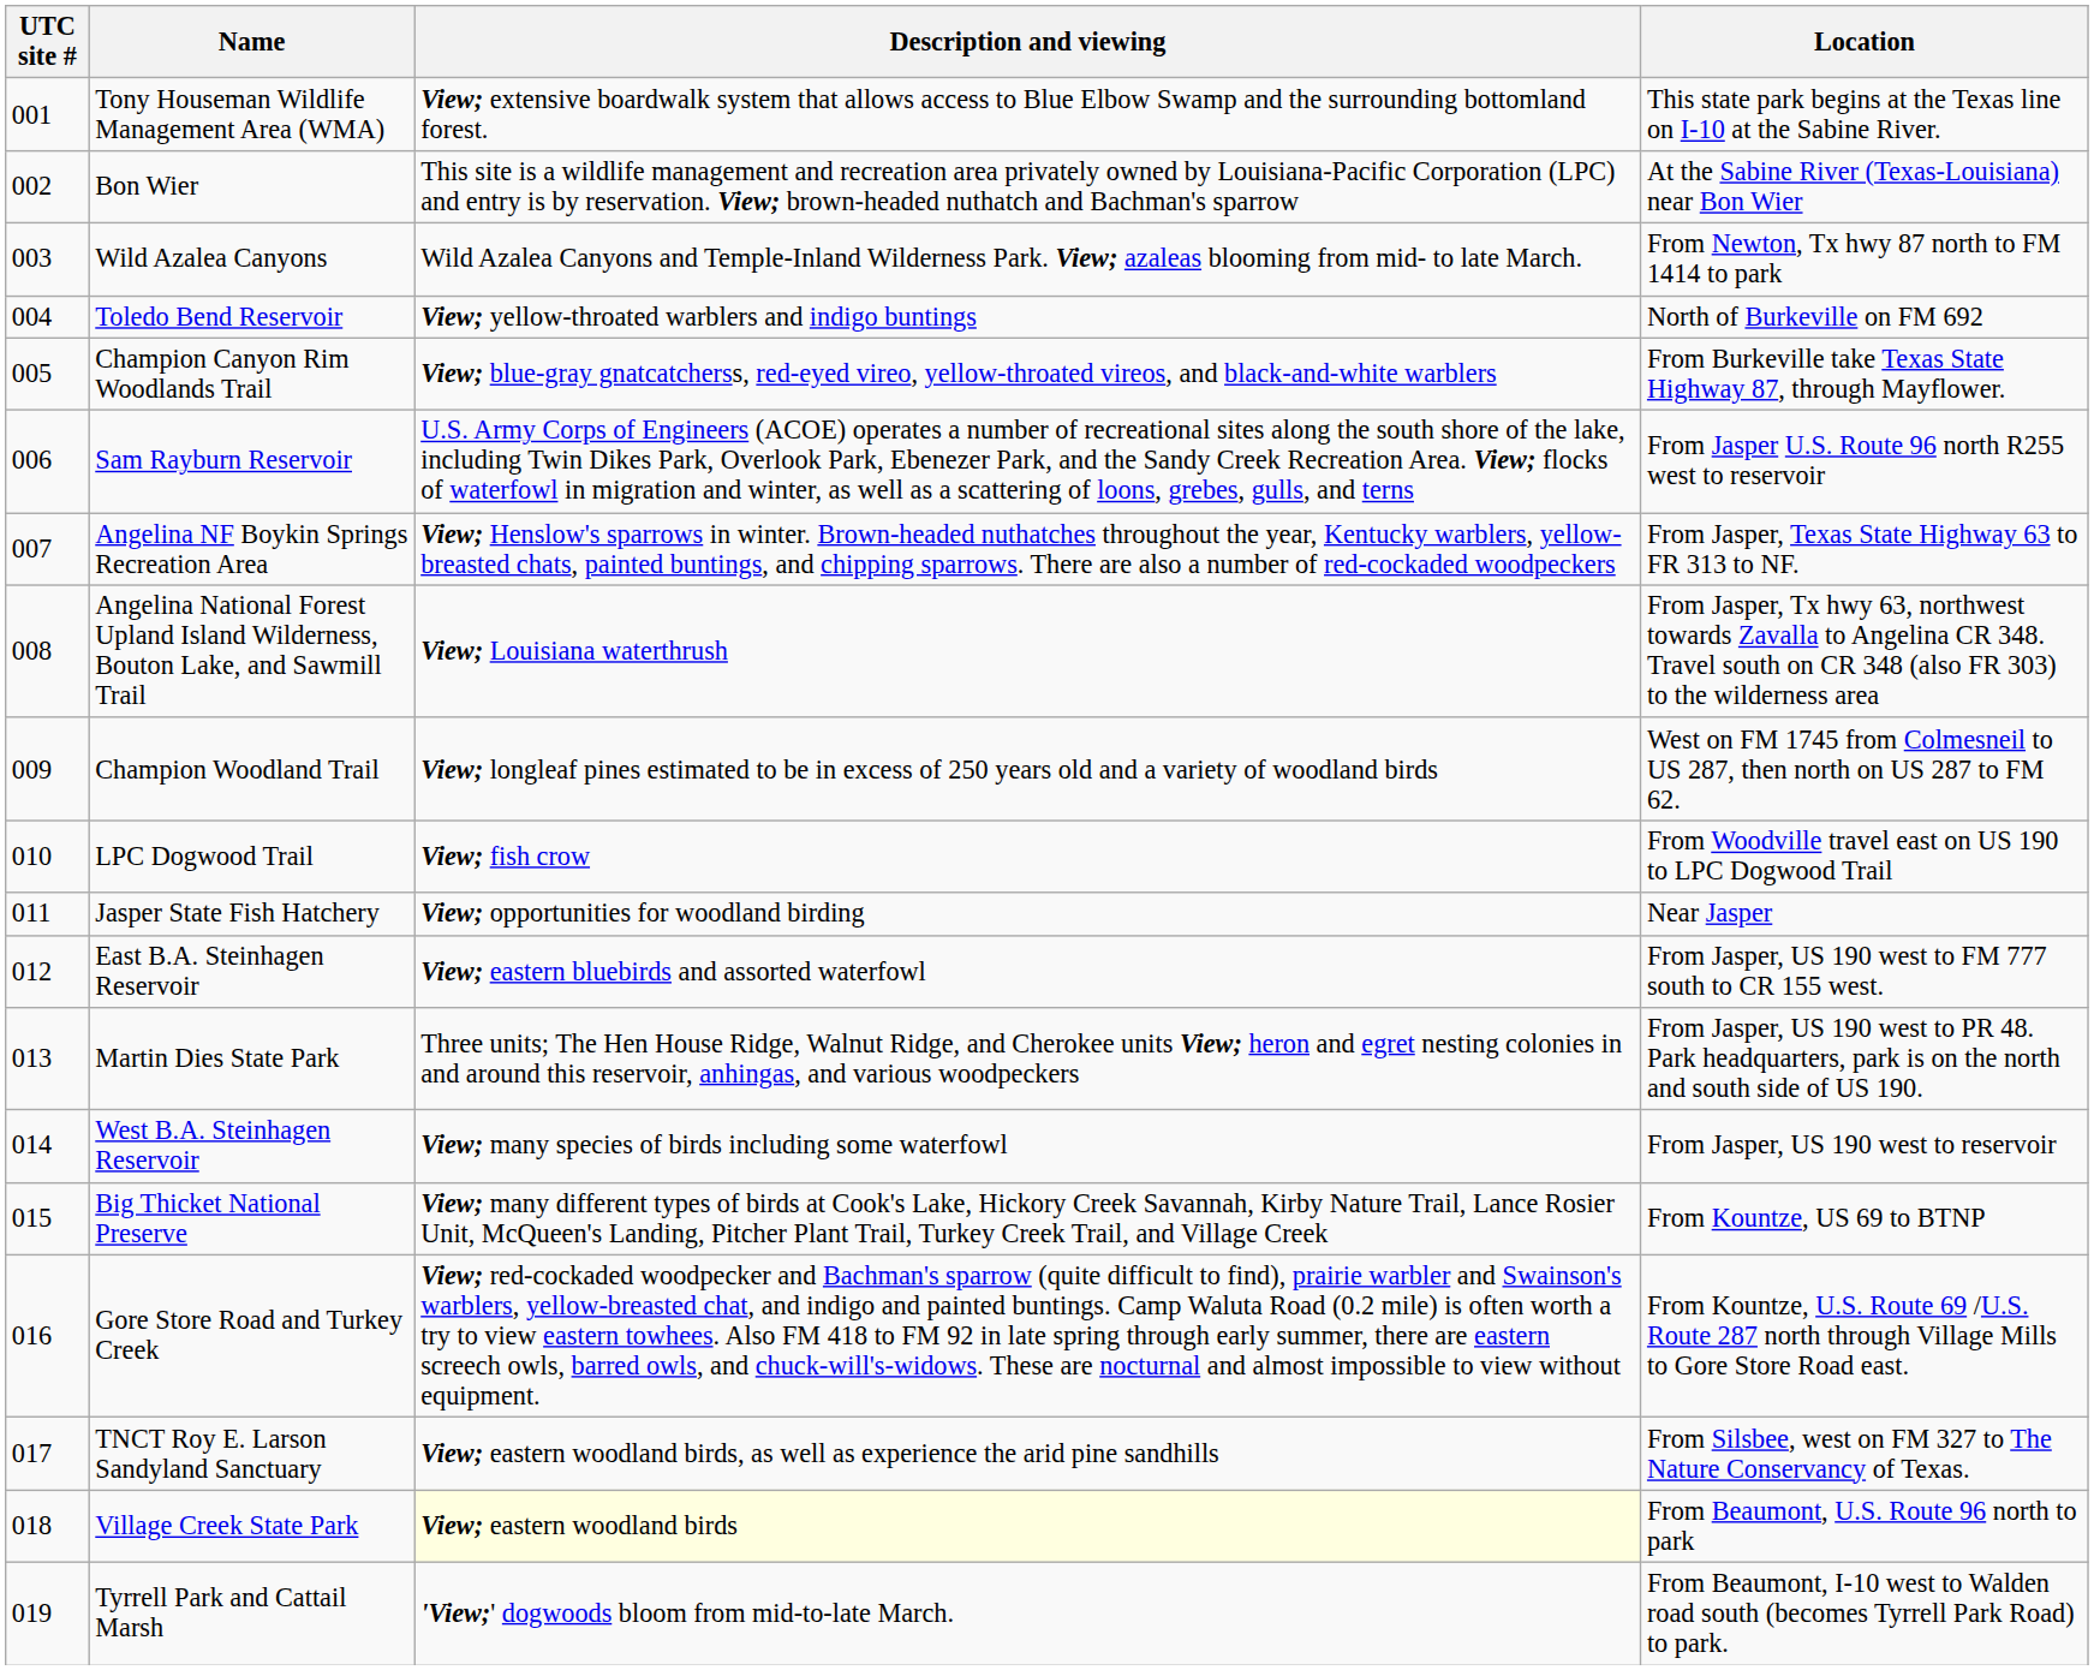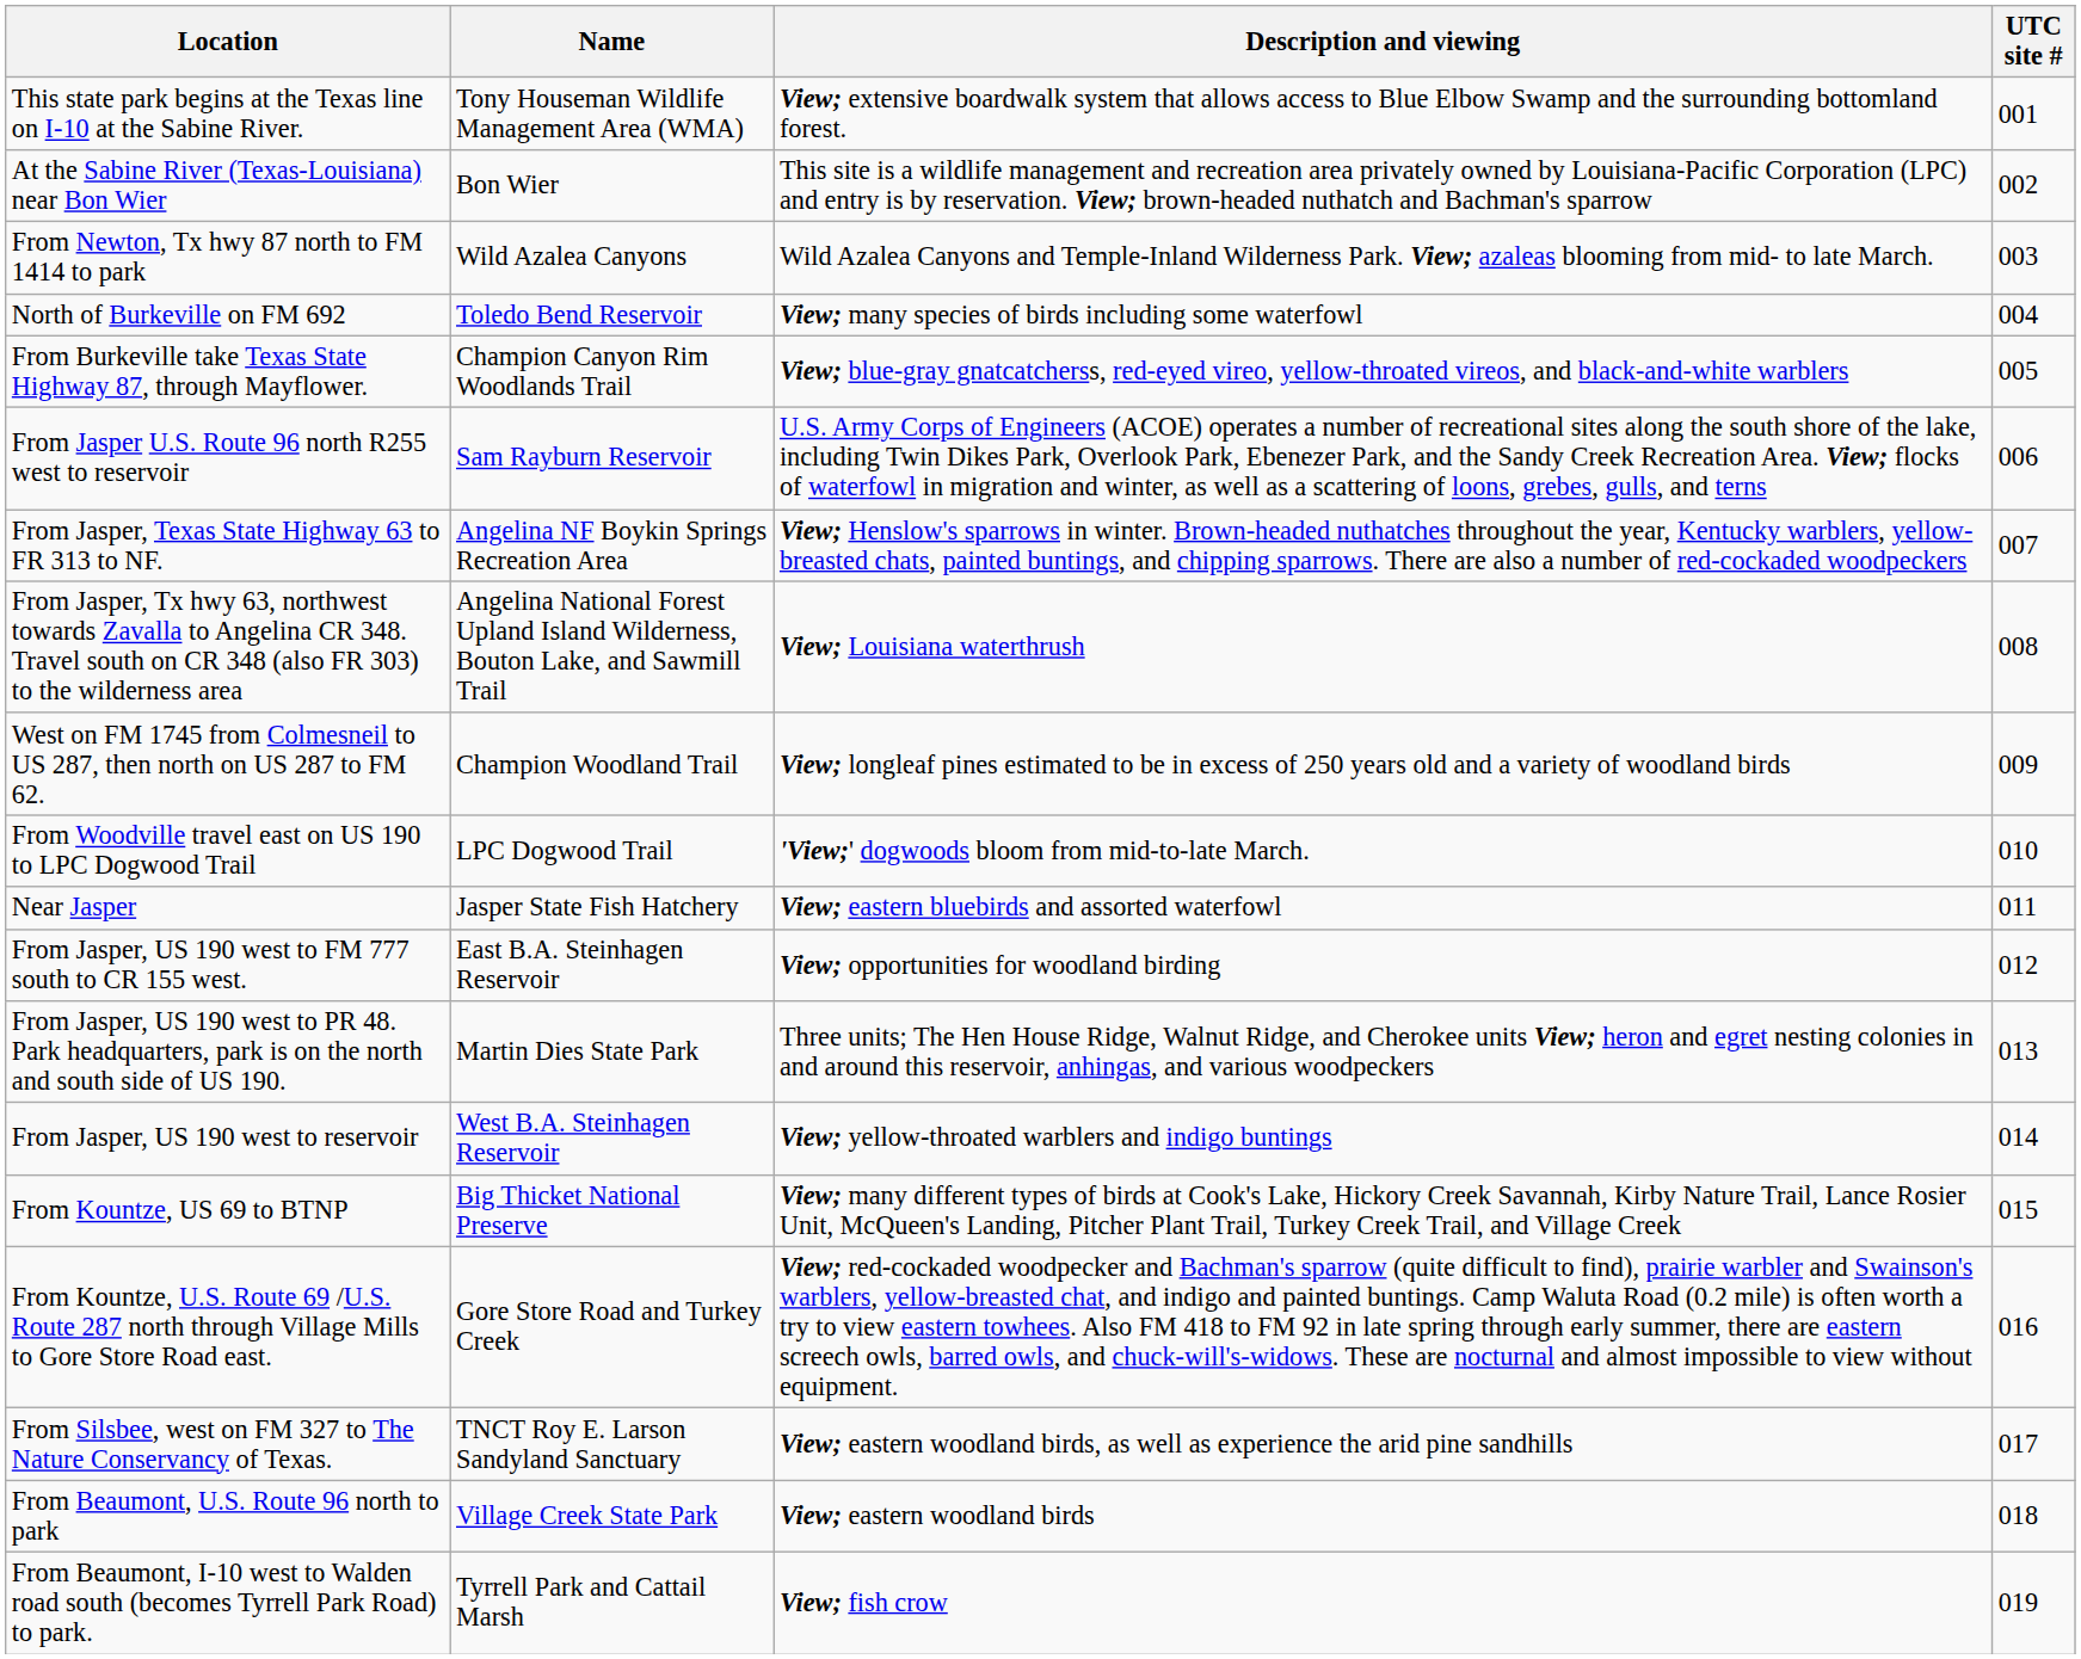columns swapped: UTC site # <-> Location
Toledo Bend Reservoir | Description and viewing: View; yellow-throated warblers and indigo buntings -> View; many species of birds including some waterfowl
LPC Dogwood Trail | Description and viewing: View; fish crow -> 'View;' dogwoods bloom from mid-to-late March.
Jasper State Fish Hatchery | Description and viewing: View; opportunities for woodland birding -> View; eastern bluebirds and assorted waterfowl
East B.A. Steinhagen Reservoir | Description and viewing: View; eastern bluebirds and assorted waterfowl -> View; opportunities for woodland birding
West B.A. Steinhagen Reservoir | Description and viewing: View; many species of birds including some waterfowl -> View; yellow-throated warblers and indigo buntings
Village Creek State Park | Description and viewing: lightyellow background -> no background
Tyrrell Park and Cattail Marsh | Description and viewing: 'View;' dogwoods bloom from mid-to-late March. -> View; fish crow
